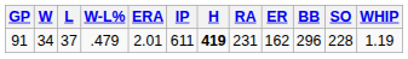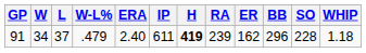91 | ERA: 2.01 -> 2.40
91 | RA: 231 -> 239
91 | WHIP: 1.19 -> 1.18
